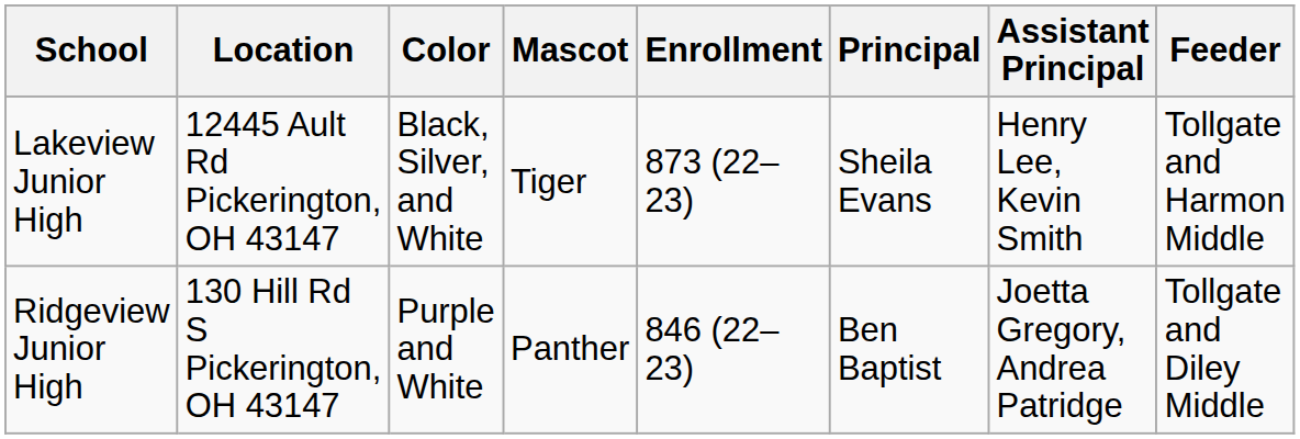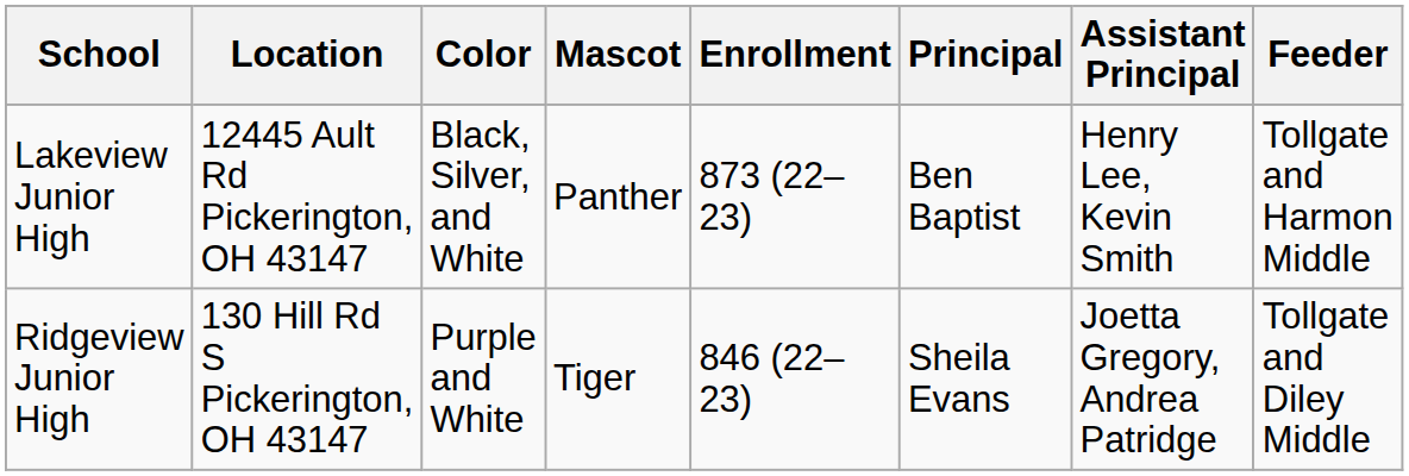Lakeview Junior High | Mascot: Tiger -> Panther
Lakeview Junior High | Principal: Sheila Evans -> Ben Baptist
Ridgeview Junior High | Mascot: Panther -> Tiger
Ridgeview Junior High | Principal: Ben Baptist -> Sheila Evans
